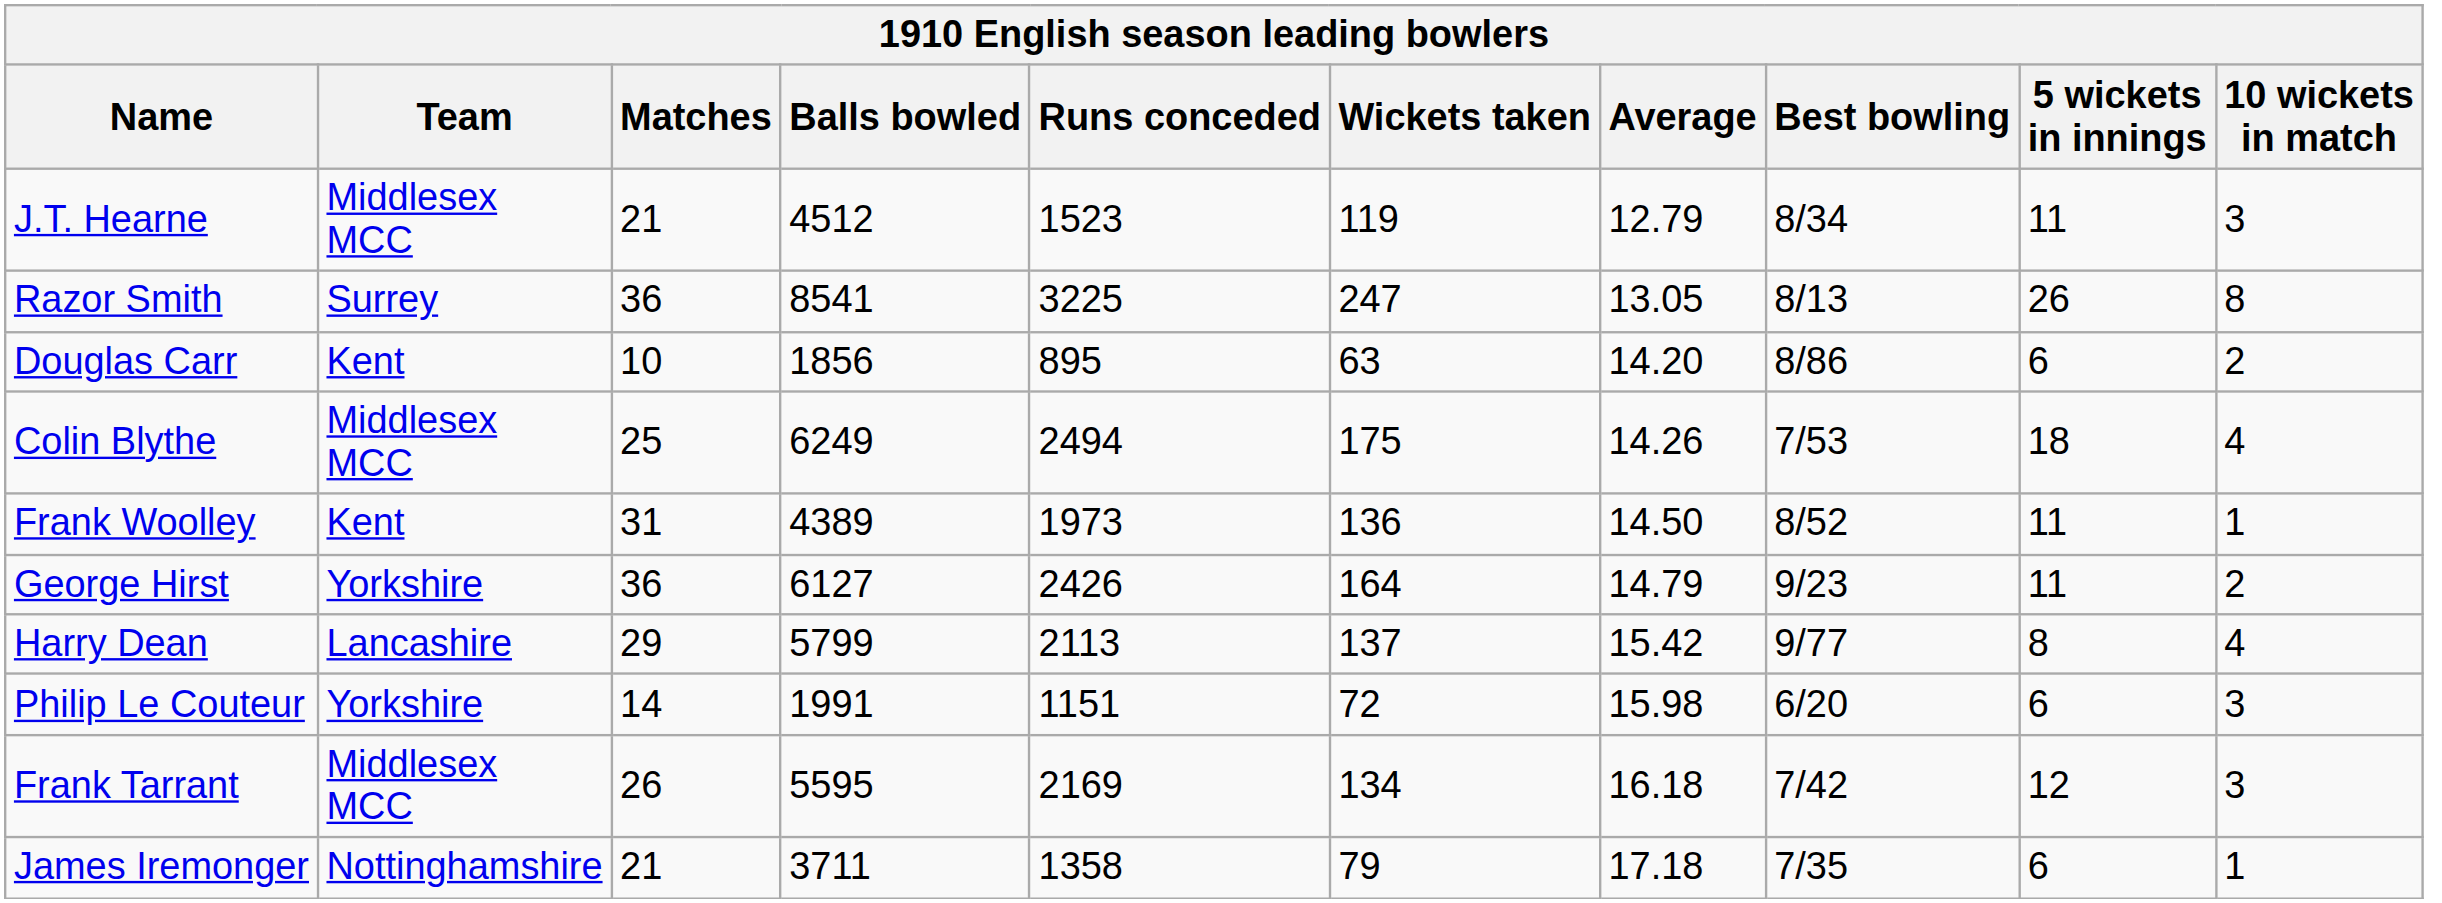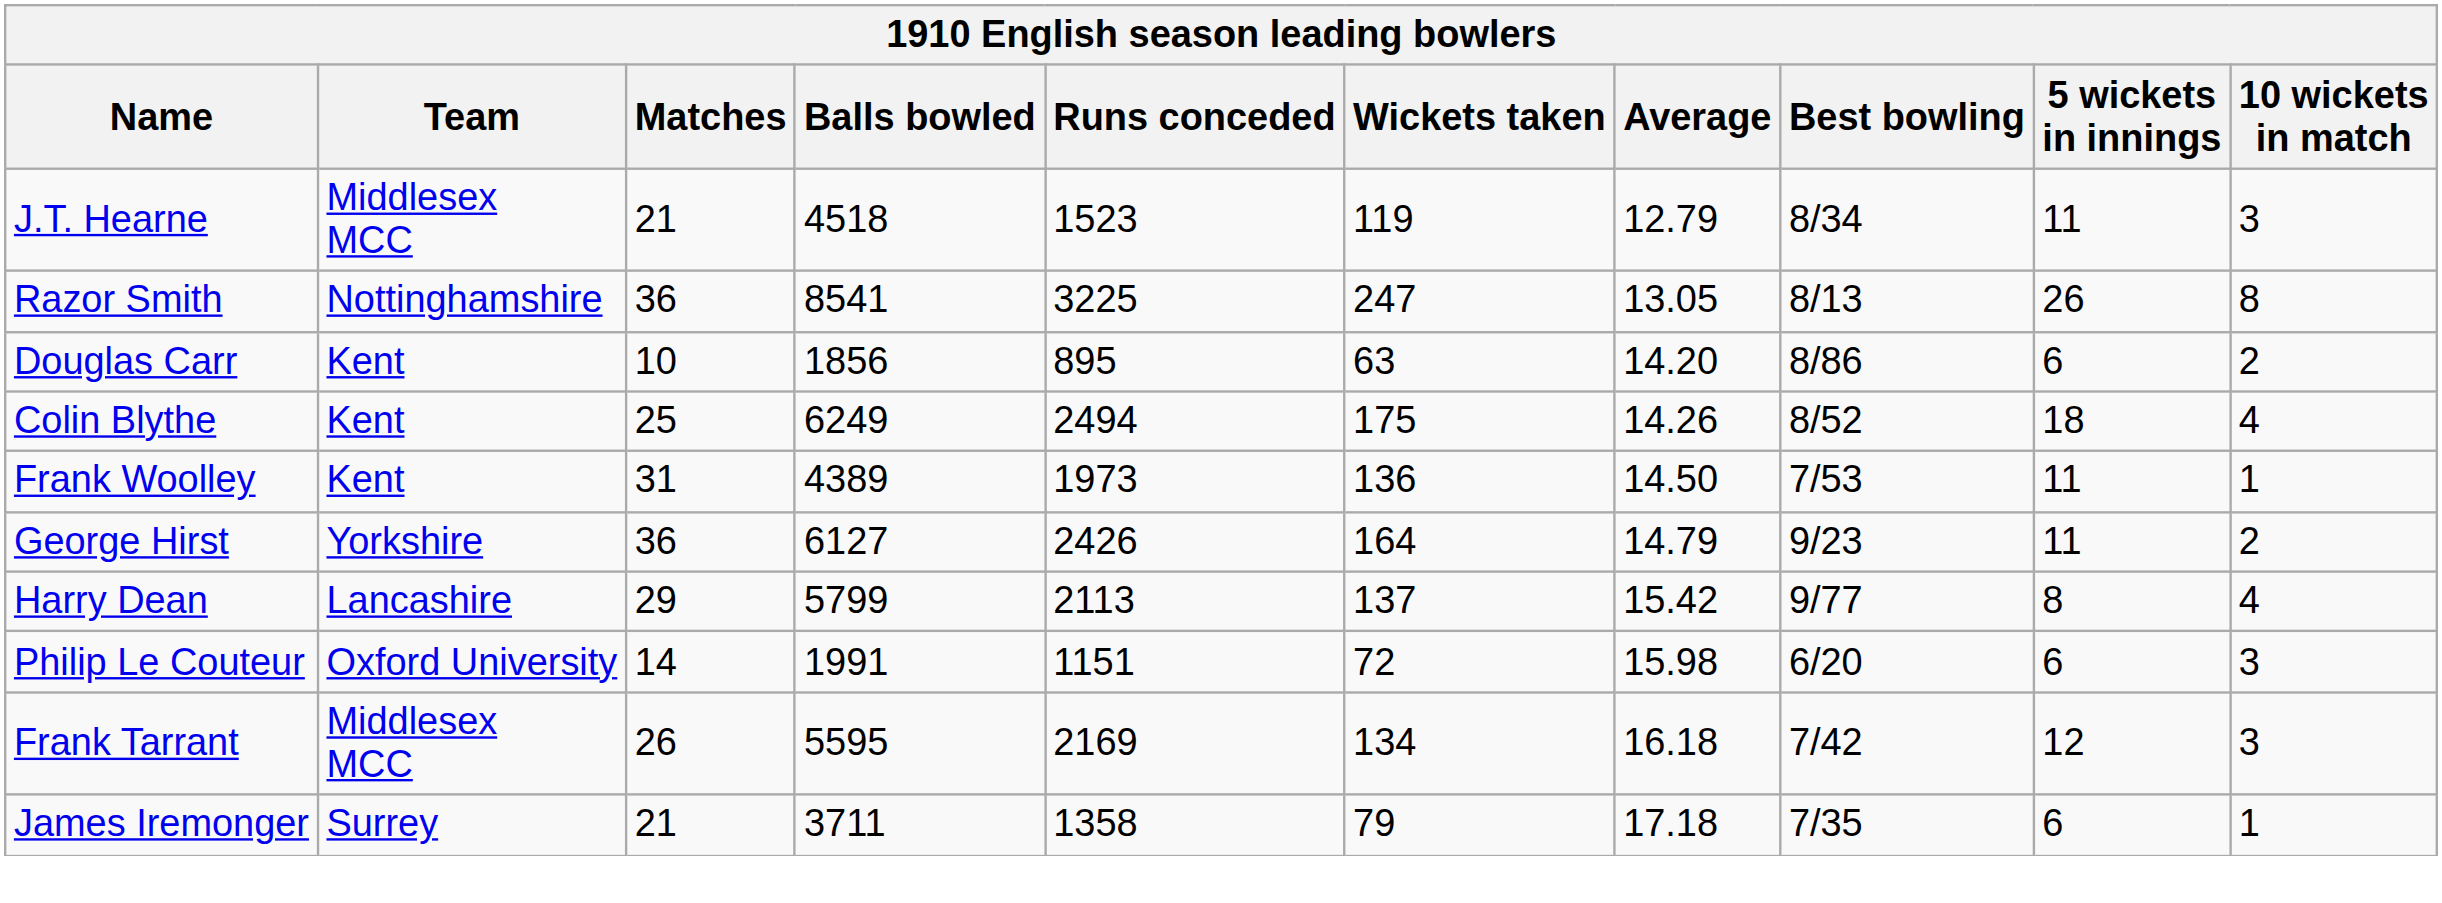J.T. Hearne | Balls bowled: 4512 -> 4518
Razor Smith | Team: Surrey -> Nottinghamshire
Colin Blythe | Team: Middlesex MCC -> Kent
Colin Blythe | Best bowling: 7/53 -> 8/52
Frank Woolley | Best bowling: 8/52 -> 7/53
Philip Le Couteur | Team: Yorkshire -> Oxford University
James Iremonger | Team: Nottinghamshire -> Surrey
